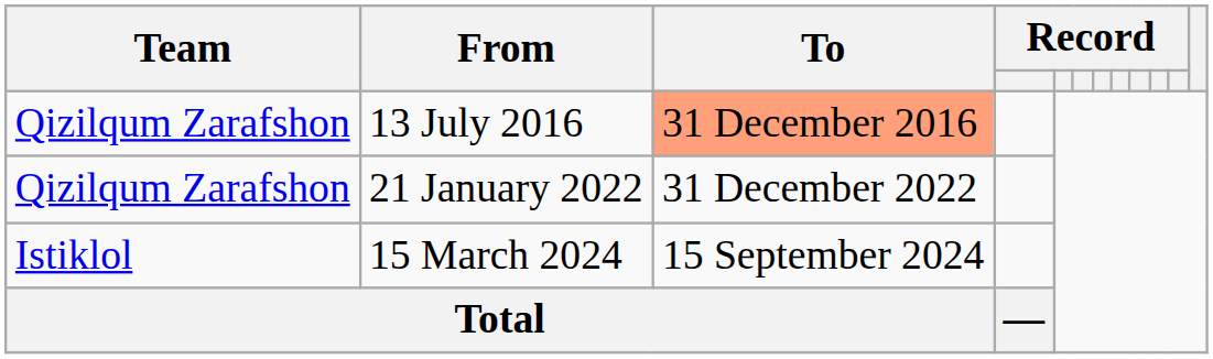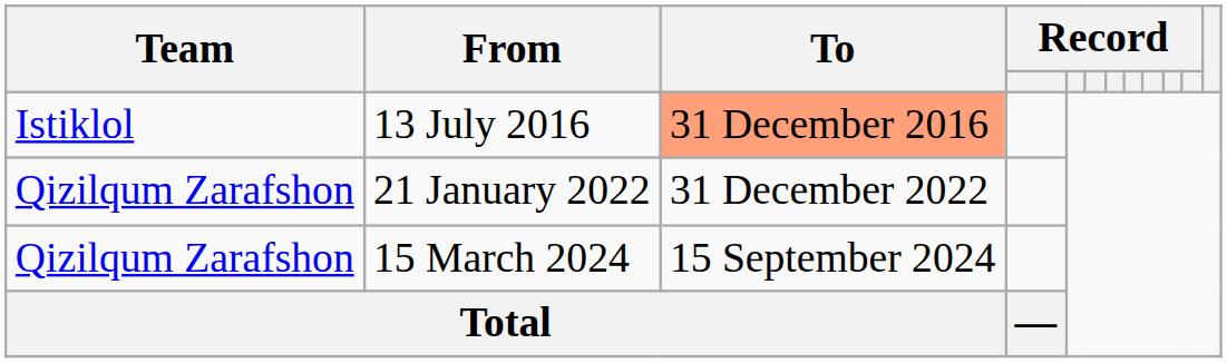13 July 2016 | Team: Qizilqum Zarafshon -> Istiklol
15 March 2024 | Team: Istiklol -> Qizilqum Zarafshon
